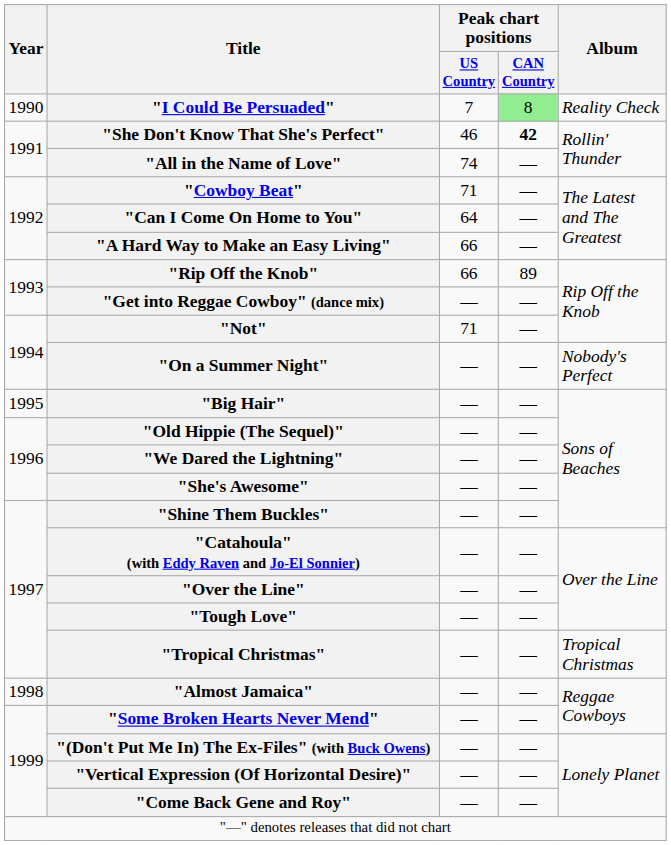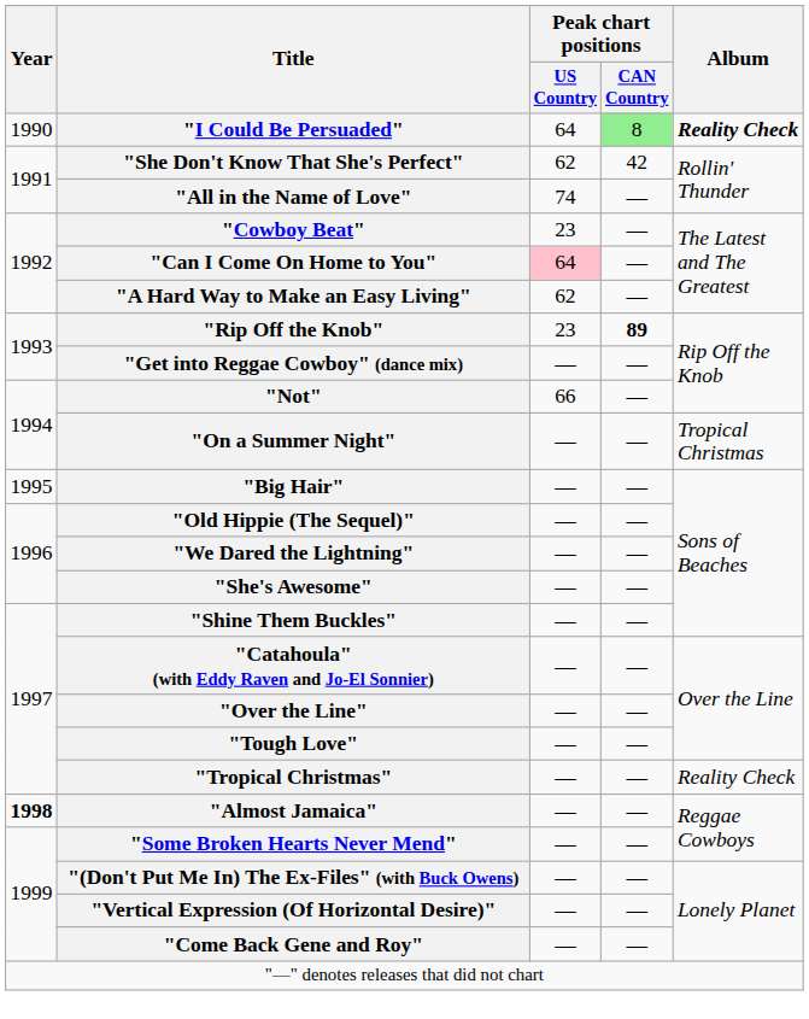"I Could Be Persuaded" | Peak chart positions / US Country: 7 -> 64
"I Could Be Persuaded" | Album: normal -> bold
"She Don't Know That She's Perfect" | Peak chart positions / US Country: 46 -> 62
"She Don't Know That She's Perfect" | Peak chart positions / CAN Country: bold -> normal
"Cowboy Beat" | Peak chart positions / US Country: 71 -> 23
"Can I Come On Home to You" | Peak chart positions / US Country: no background -> pink background
"A Hard Way to Make an Easy Living" | Peak chart positions / US Country: 66 -> 62
"Rip Off the Knob" | Peak chart positions / US Country: 66 -> 23
"Rip Off the Knob" | Peak chart positions / CAN Country: normal -> bold
"Not" | Peak chart positions / US Country: 71 -> 66
"On a Summer Night" | Album: Nobody's Perfect -> Tropical Christmas
"Tropical Christmas" | Album: Tropical Christmas -> Reality Check
"Almost Jamaica" | Year: normal -> bold
